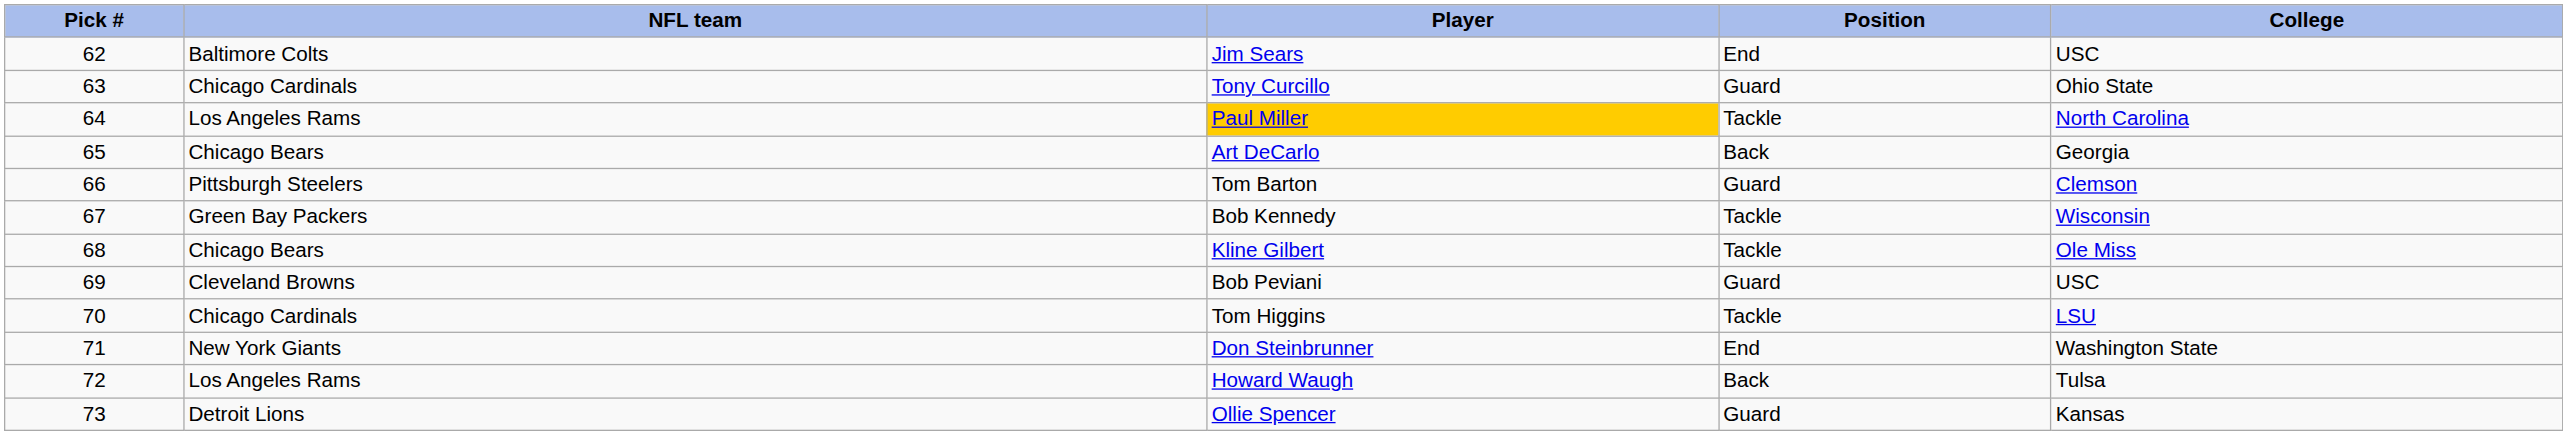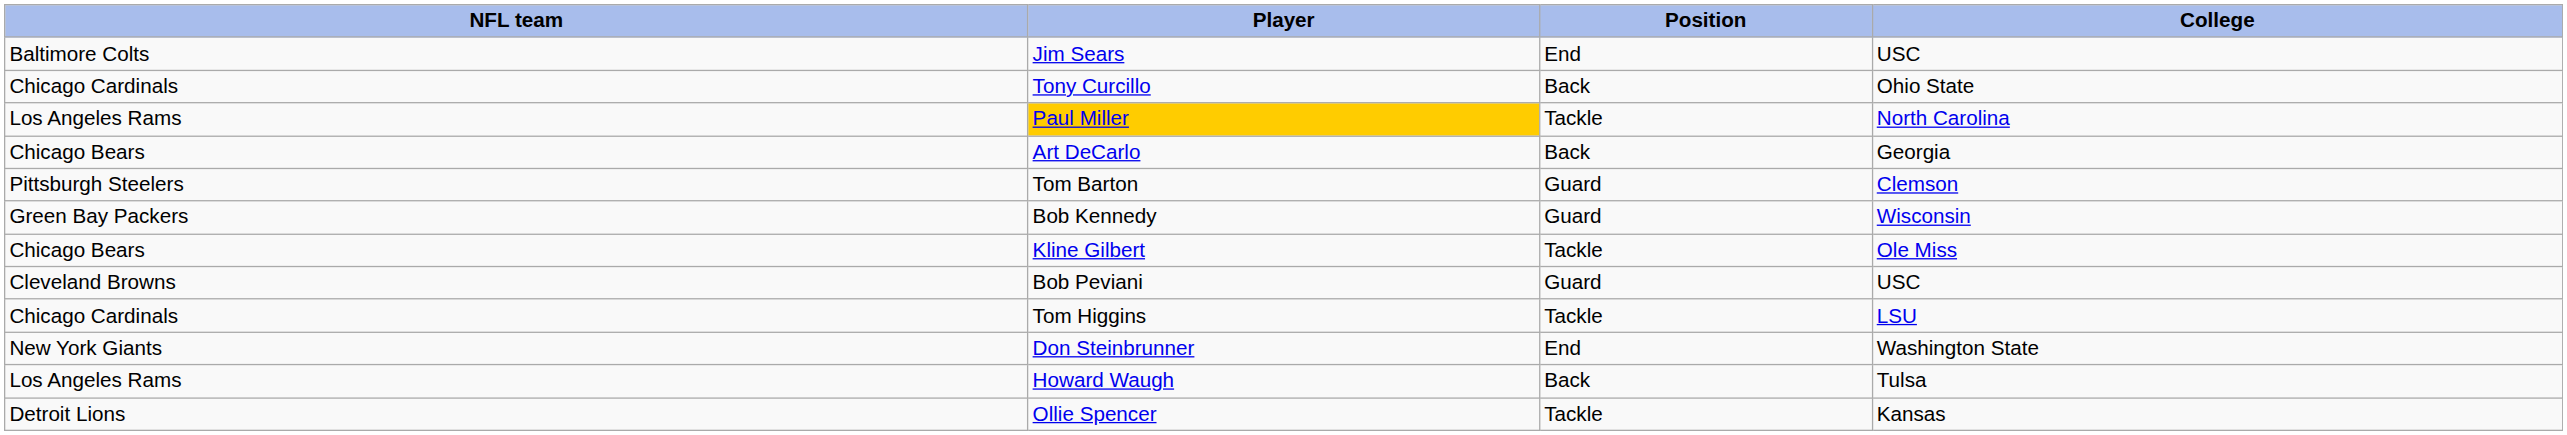- column: Pick # | 62 | 63 | 64 | 65 | 66 | 67 | 68 | 69 | 70 | 71 | 72 | 73
Tony Curcillo | Position: Guard -> Back
Bob Kennedy | Position: Tackle -> Guard
Ollie Spencer | Position: Guard -> Tackle
